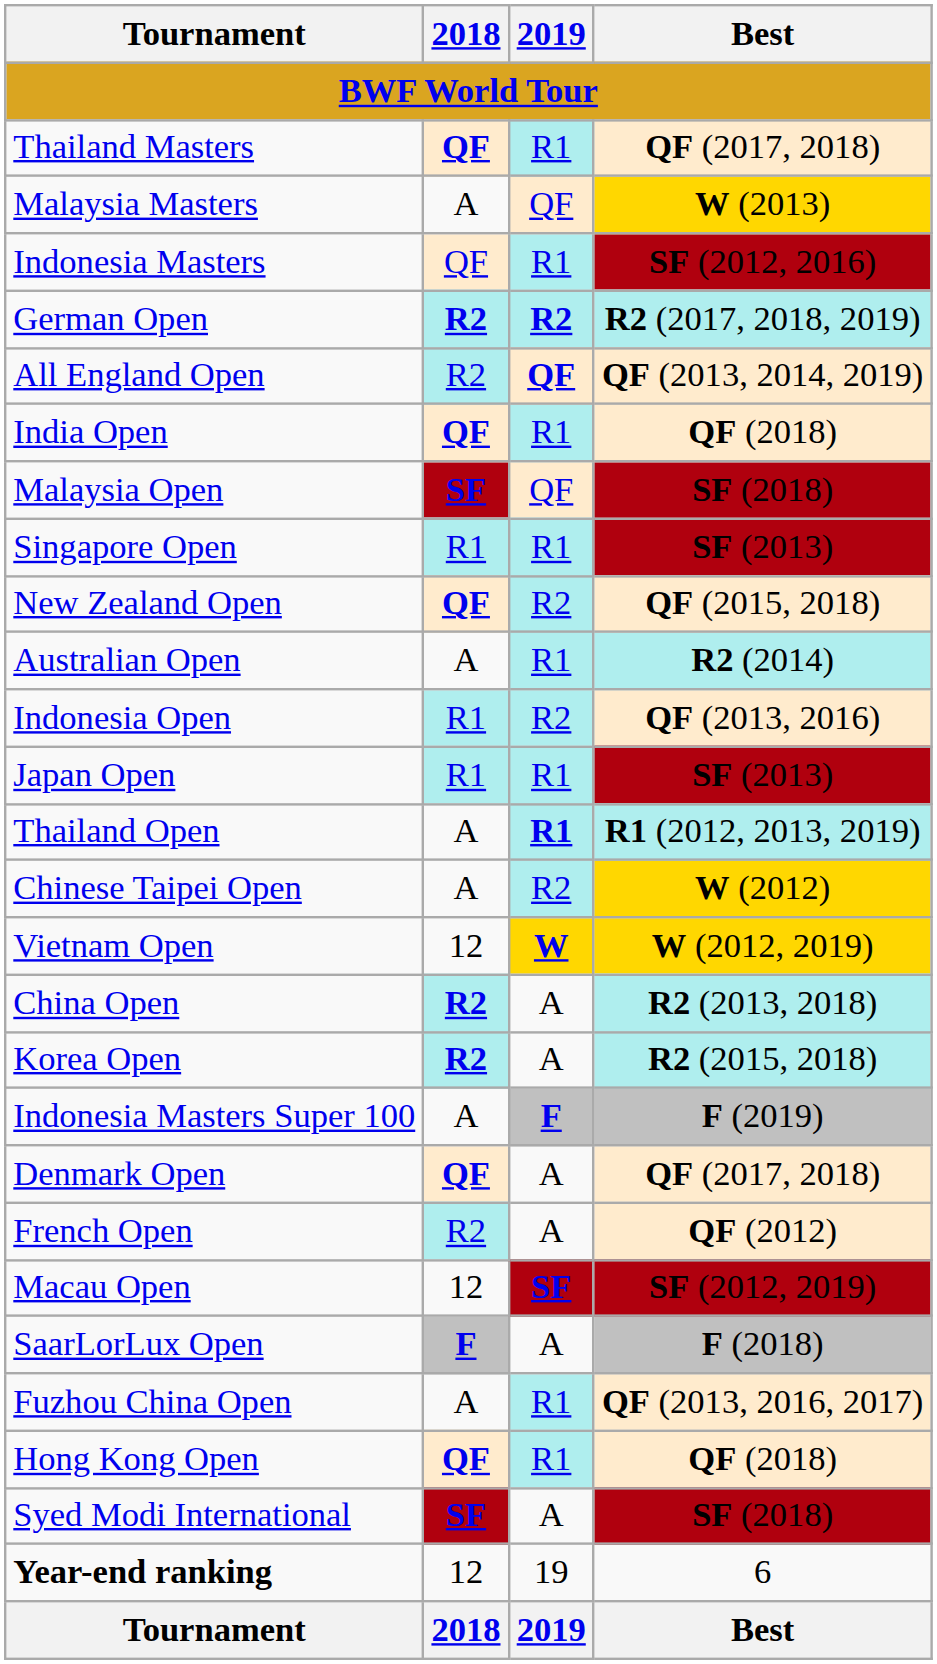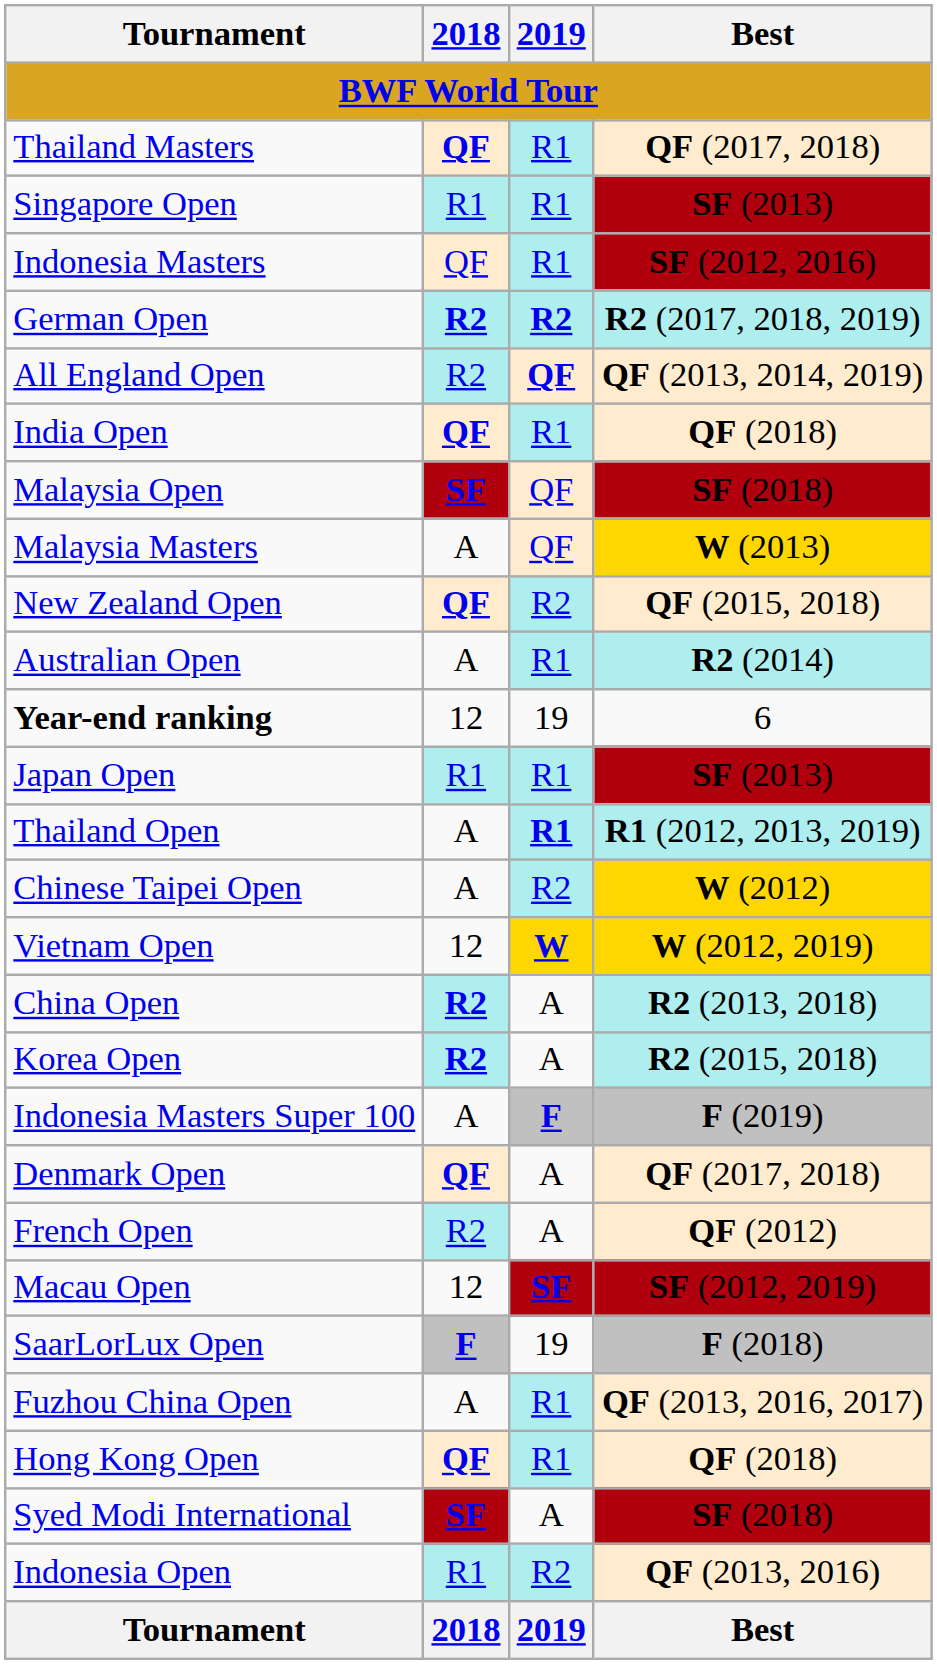rows swapped: Malaysia Masters <-> Singapore Open
rows swapped: Indonesia Open <-> Year-end ranking
SaarLorLux Open | 2019: A -> 19
